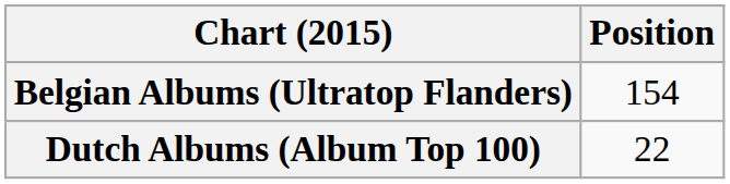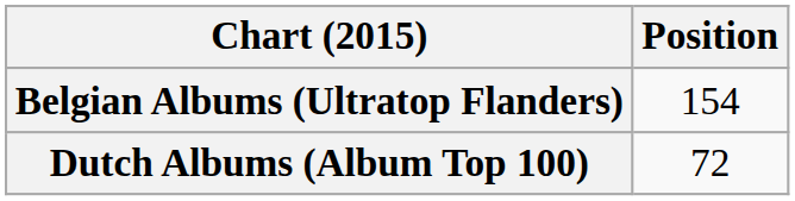Dutch Albums (Album Top 100) | Position: 22 -> 72
